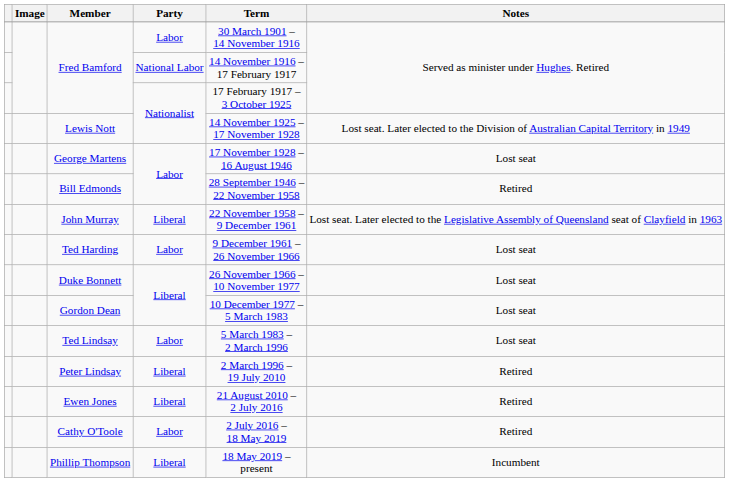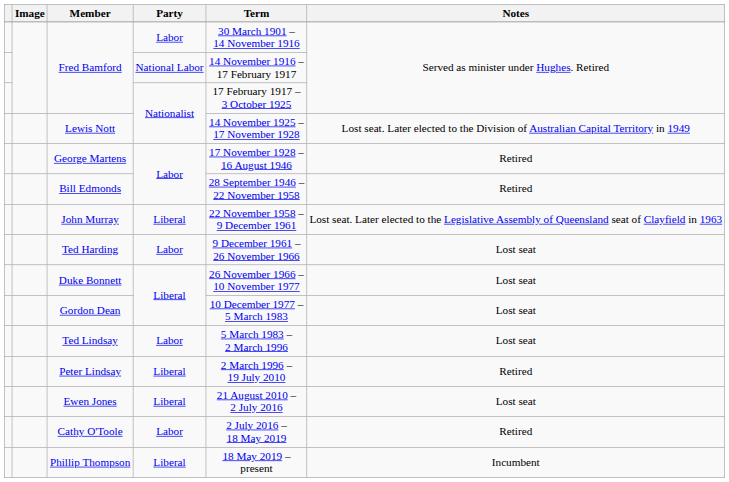George Martens | Notes: Lost seat -> Retired
Ewen Jones | Notes: Retired -> Lost seat
